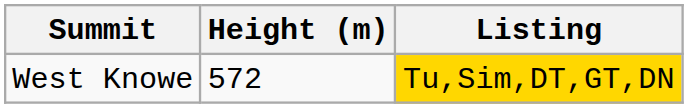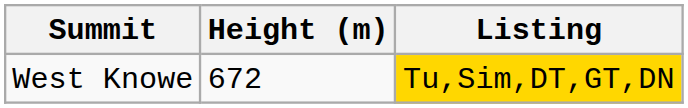West Knowe | Height (m): 572 -> 672
